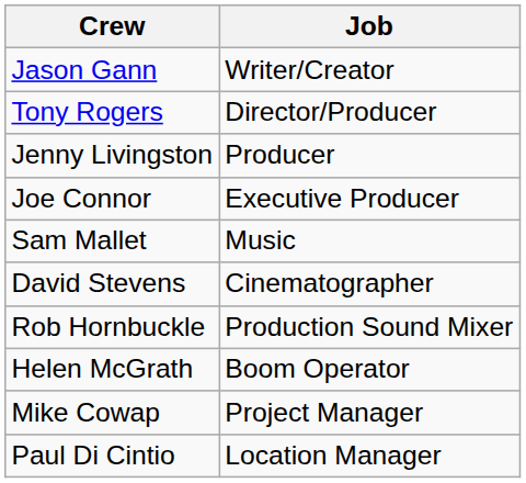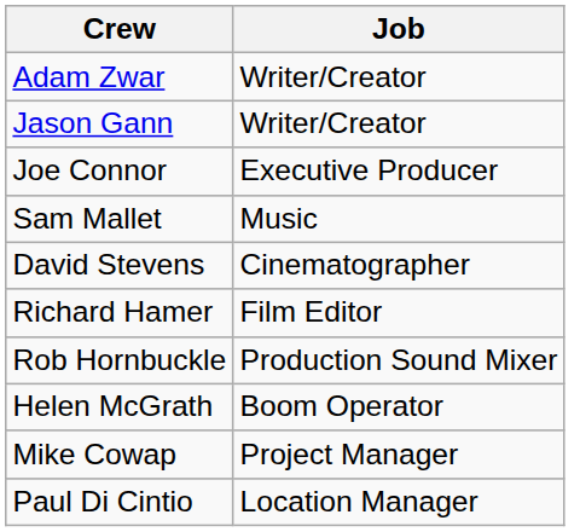+ row: Adam Zwar | Writer/Creator
- row: Tony Rogers | Director/Producer
- row: Jenny Livingston | Producer
+ row: Richard Hamer | Film Editor
